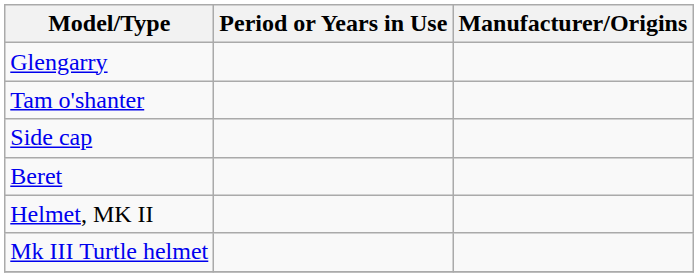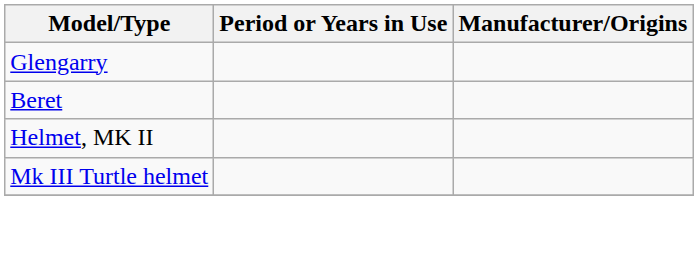- row: Tam o'shanter
- row: Side cap
